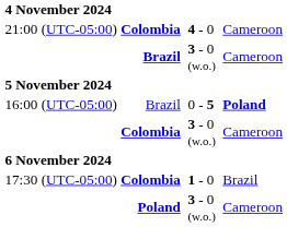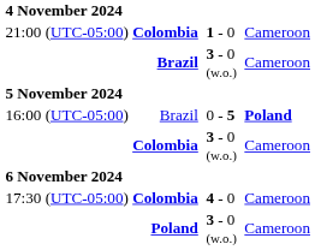21:00 (UTC-05:00) | column 4: 4 - 0 -> 1 - 0
17:30 (UTC-05:00) | column 4: 1 - 0 -> 4 - 0
17:30 (UTC-05:00) | column 6: Brazil -> Cameroon
